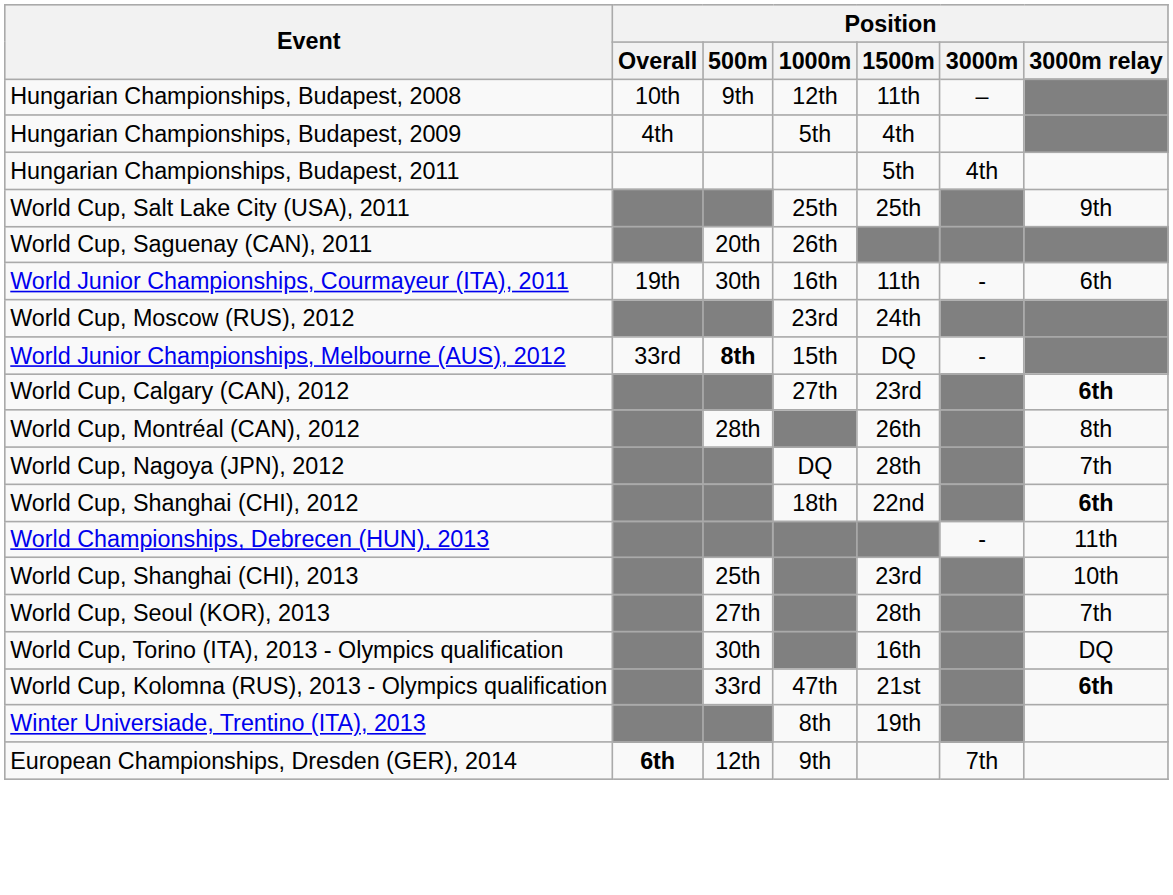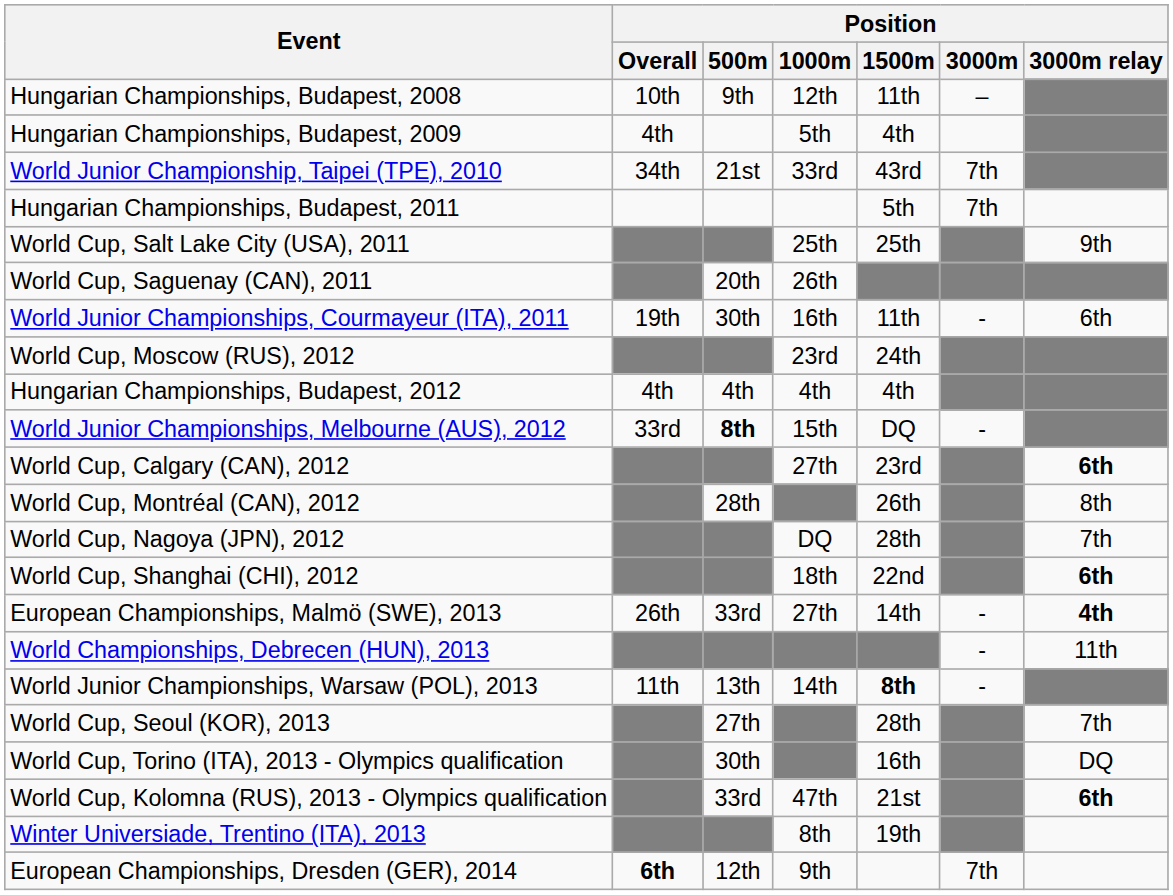+ row: World Junior Championship, Taipei (TPE), 2010 | 34th | 21st | 33rd | 43rd | 7th
Hungarian Championships, Budapest, 2011 | Position / 3000m: 4th -> 7th
+ row: Hungarian Championships, Budapest, 2012 | 4th | 4th | 4th | 4th
+ row: European Championships, Malmö (SWE), 2013 | 26th | 33rd | 27th | 14th | - | 4th
+ row: World Junior Championships, Warsaw (POL), 2013 | 11th | 13th | 14th | 8th | -
- row: World Cup, Shanghai (CHI), 2013 | 25th | 23rd | 10th
